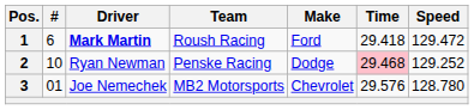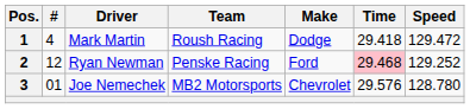1 | #: 6 -> 4
1 | Driver: bold -> normal
1 | Make: Ford -> Dodge
2 | #: 10 -> 12
2 | Make: Dodge -> Ford
